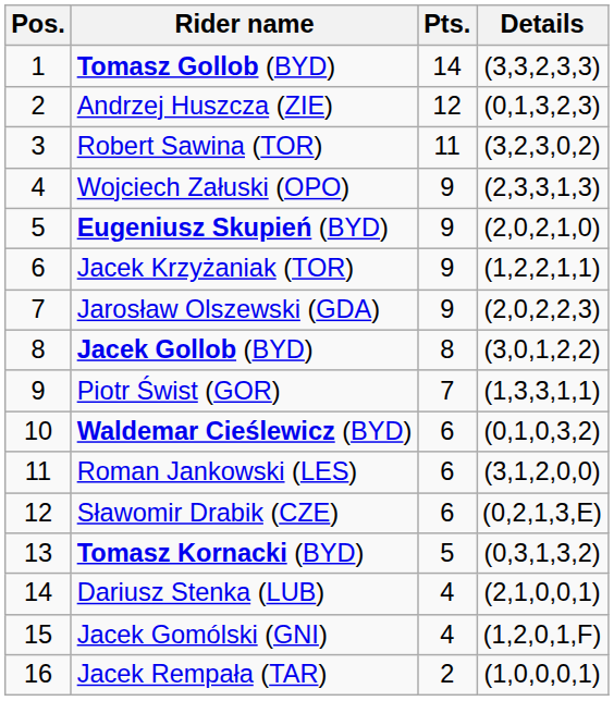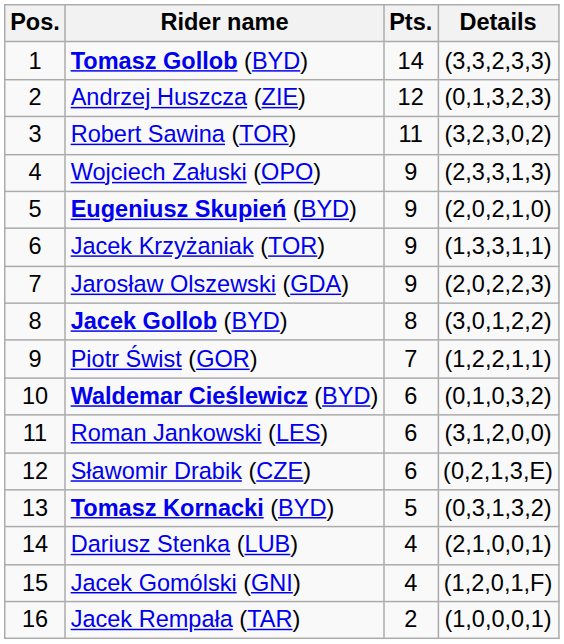Jacek Krzyżaniak (TOR) | Details: (1,2,2,1,1) -> (1,3,3,1,1)
Piotr Świst (GOR) | Details: (1,3,3,1,1) -> (1,2,2,1,1)
